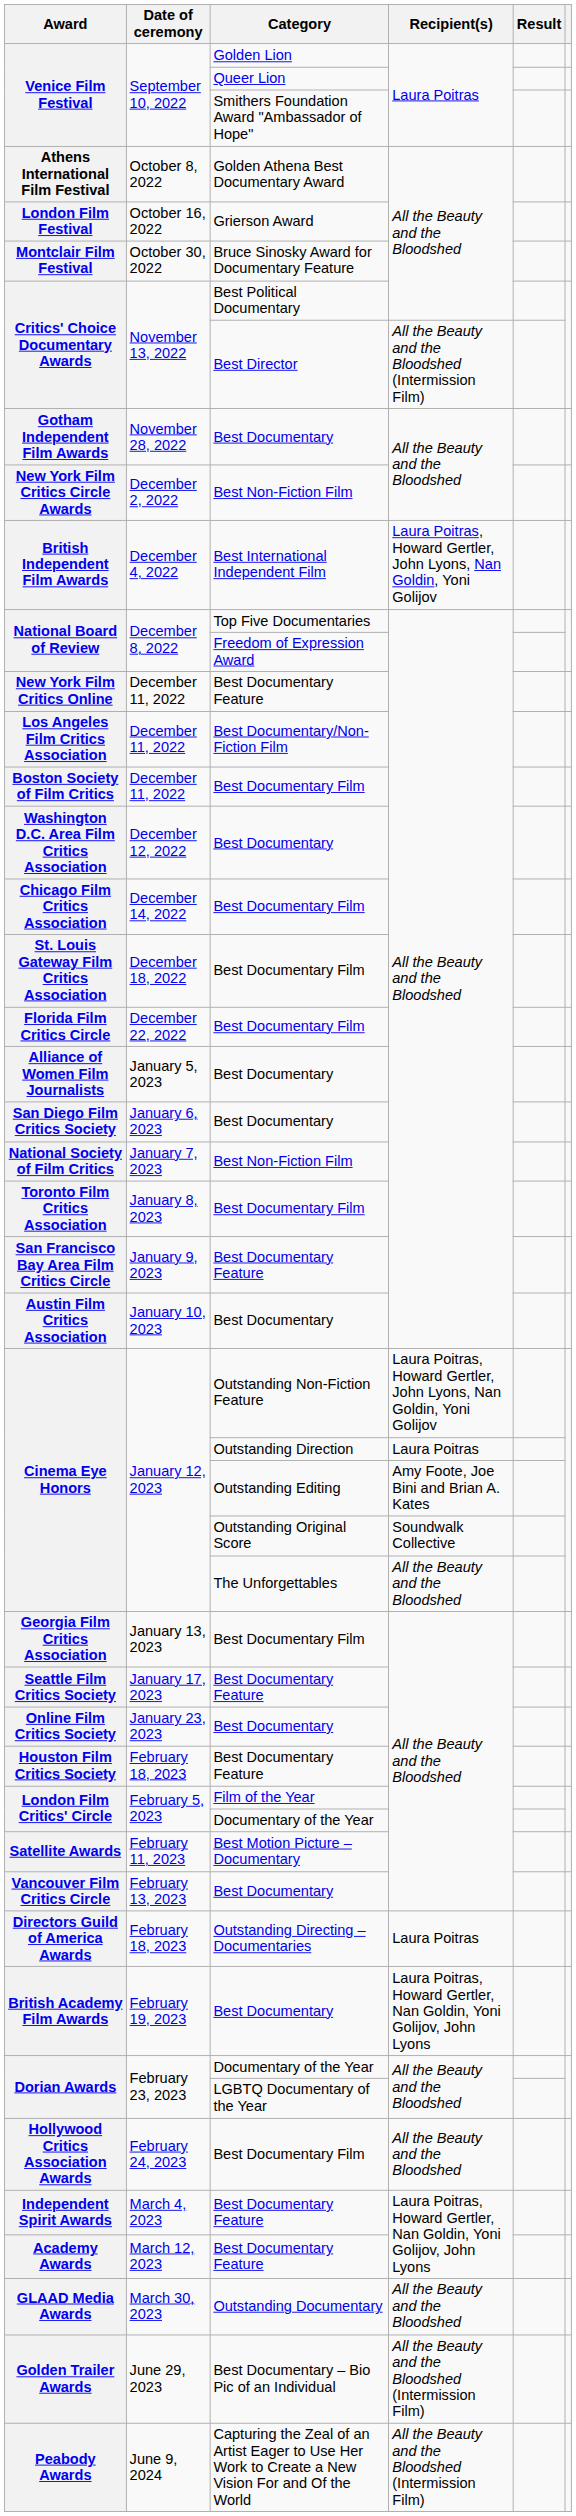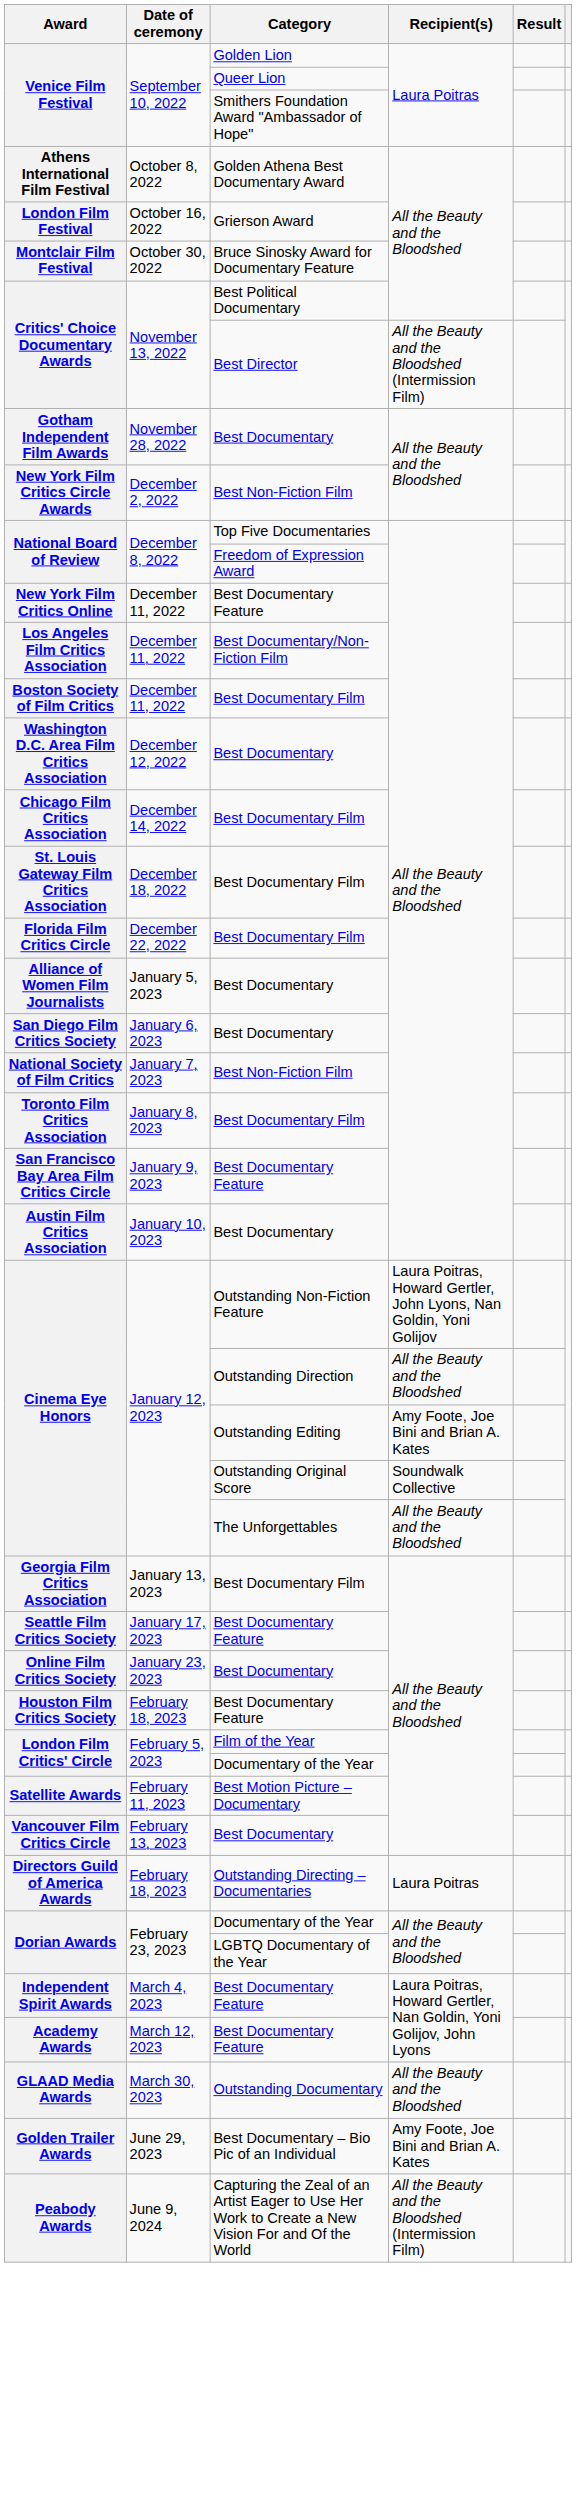- row: British Independent Film Awards | December 4, 2022 | Best International Independent Film | Laura Poitras, Howard Gertler, John Lyons, Nan Goldin, Yoni Golijov
Cinema Eye Honors / Outstanding Direction | Recipient(s): Laura Poitras -> All the Beauty and the Bloodshed
- row: British Academy Film Awards | February 19, 2023 | Best Documentary | Laura Poitras, Howard Gertler, Nan Goldin, Yoni Golijov, John Lyons
- row: Hollywood Critics Association Awards | February 24, 2023 | Best Documentary Film | All the Beauty and the Bloodshed
Golden Trailer Awards | Recipient(s): All the Beauty and the Bloodshed (Intermission Film) -> Amy Foote, Joe Bini and Brian A. Kates
